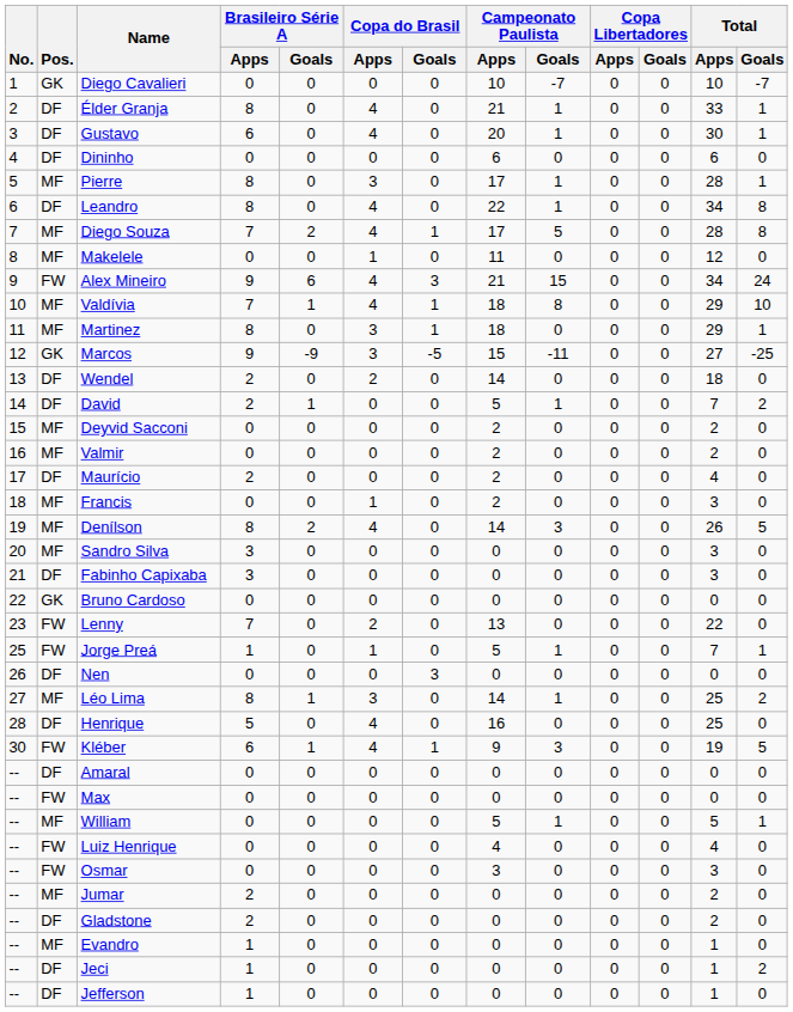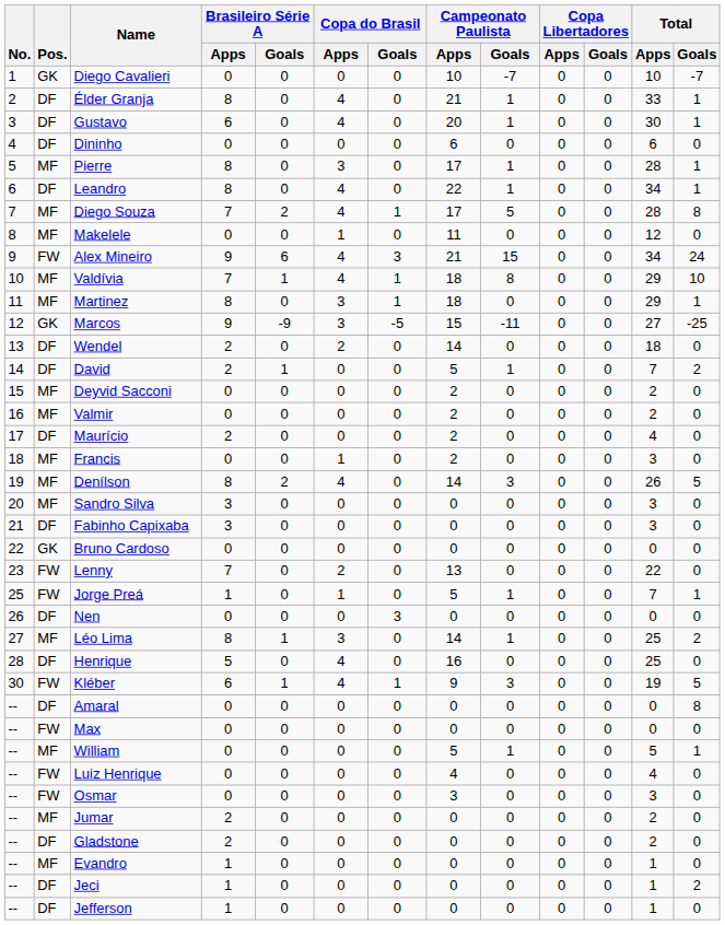Leandro | Total / Goals: 8 -> 1
Amaral | Total / Goals: 0 -> 8
